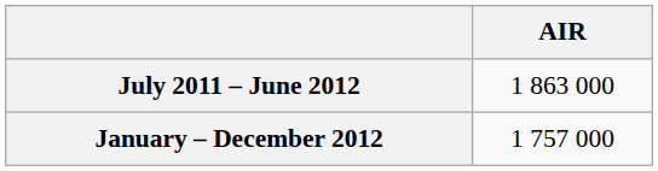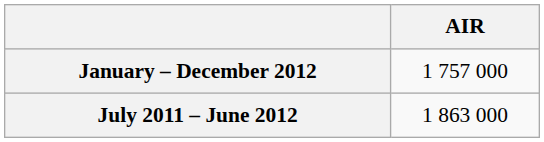rows swapped: January – December 2012 <-> July 2011 – June 2012
